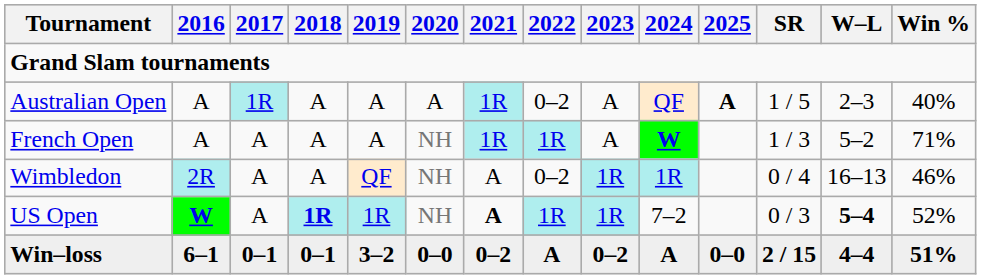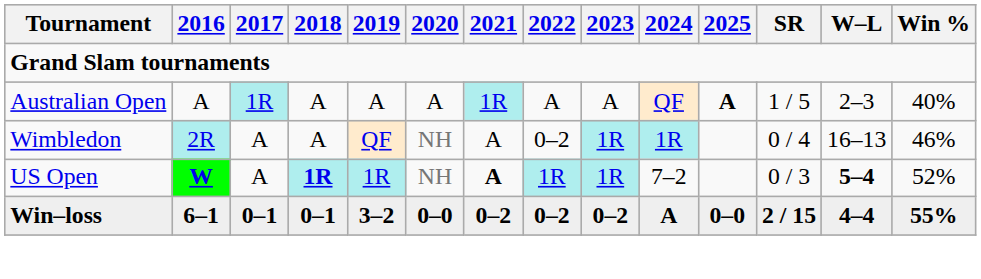Australian Open | 2022: 0–2 -> A
- row: French Open | A | A | A | A | NH | 1R | 1R | A | W | 1 / 3 | 5–2 | 71%
Win–loss | 2022: A -> 0–2
Win–loss | Win %: 51% -> 55%
